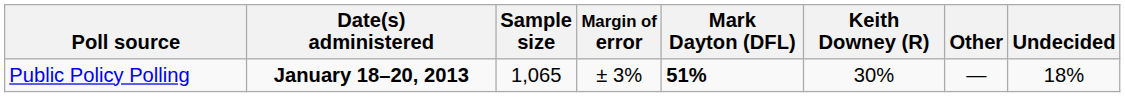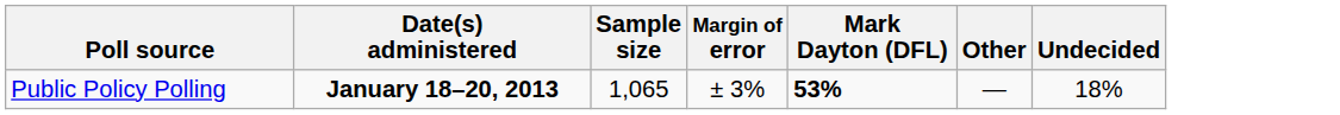- column: Keith Downey (R) | 30%
Public Policy Polling | Mark Dayton (DFL): 51% -> 53%
